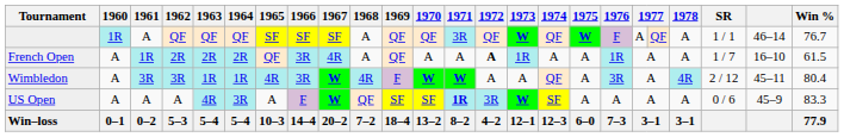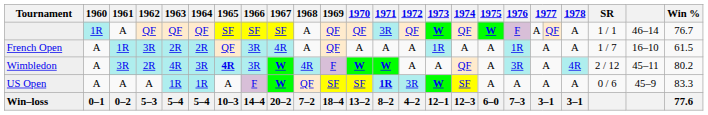French Open | 1962: 2R -> 3R
French Open | 1972: bold -> normal
Wimbledon | 1962: 3R -> 2R
Wimbledon | 1963: 1R -> 4R
Wimbledon | 1964: 1R -> 3R
Wimbledon | 1965: normal -> bold
Wimbledon | Win %: 80.4 -> 80.2
US Open | 1963: 4R -> 1R
US Open | 1964: 3R -> 1R
Win–loss | Win %: 77.9 -> 77.6
